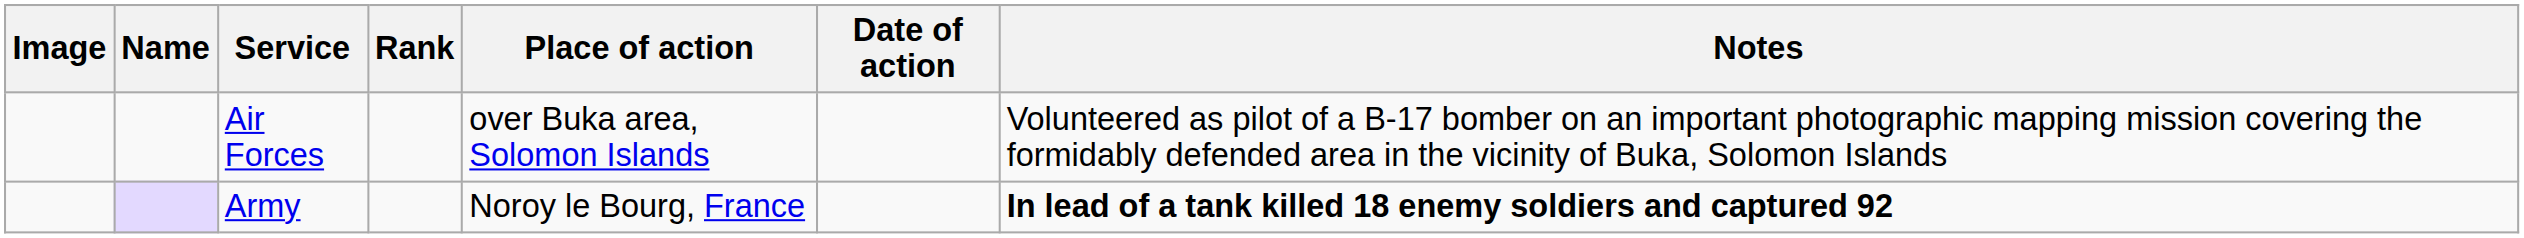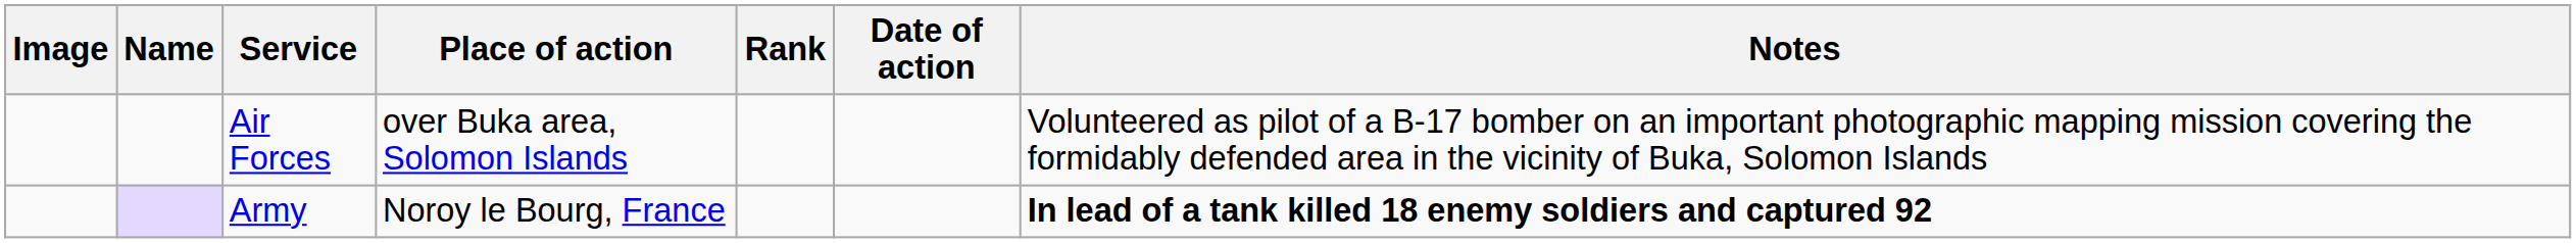columns swapped: Rank <-> Place of action
